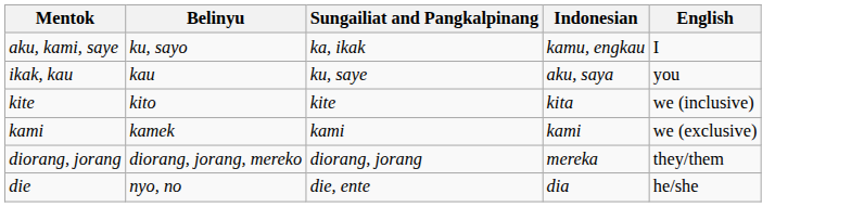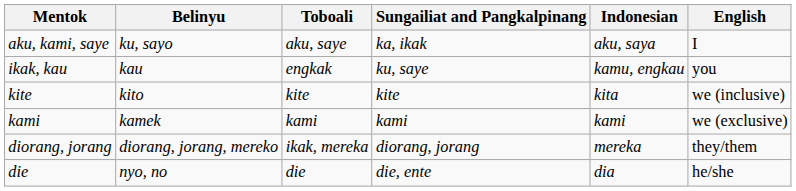+ column: Toboali | aku, saye | engkak | kite | kami | ikak, mereka | die
aku, kami, saye | Indonesian: kamu, engkau -> aku, saya
ikak, kau | Indonesian: aku, saya -> kamu, engkau
